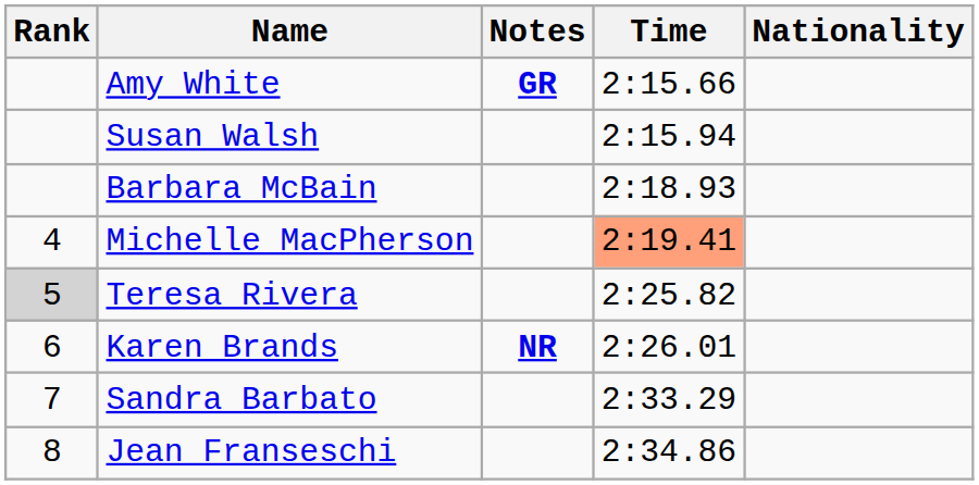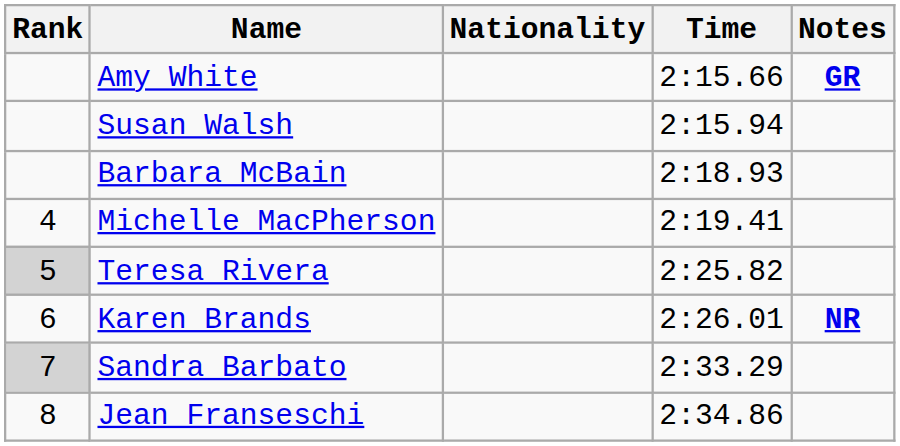columns swapped: Nationality <-> Notes
Michelle MacPherson | Time: lightsalmon background -> no background
Sandra Barbato | Rank: no background -> lightgrey background
